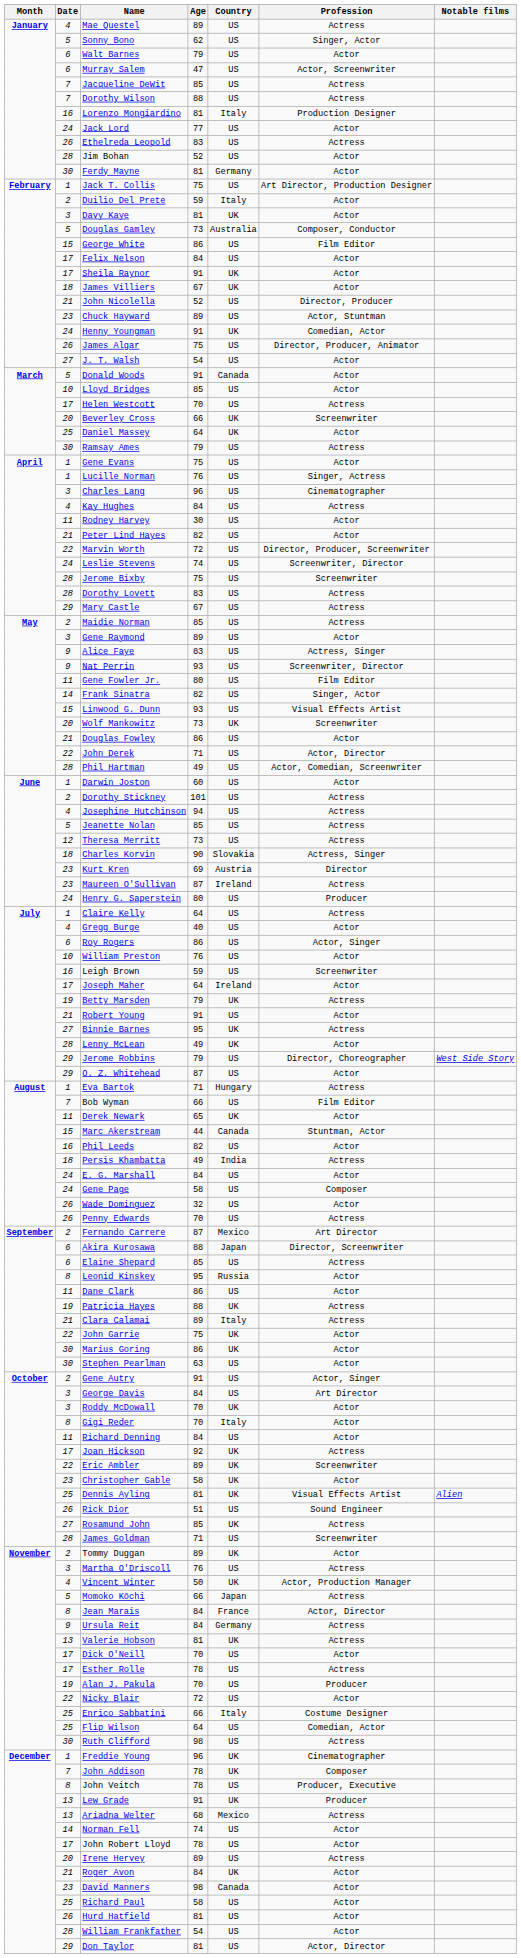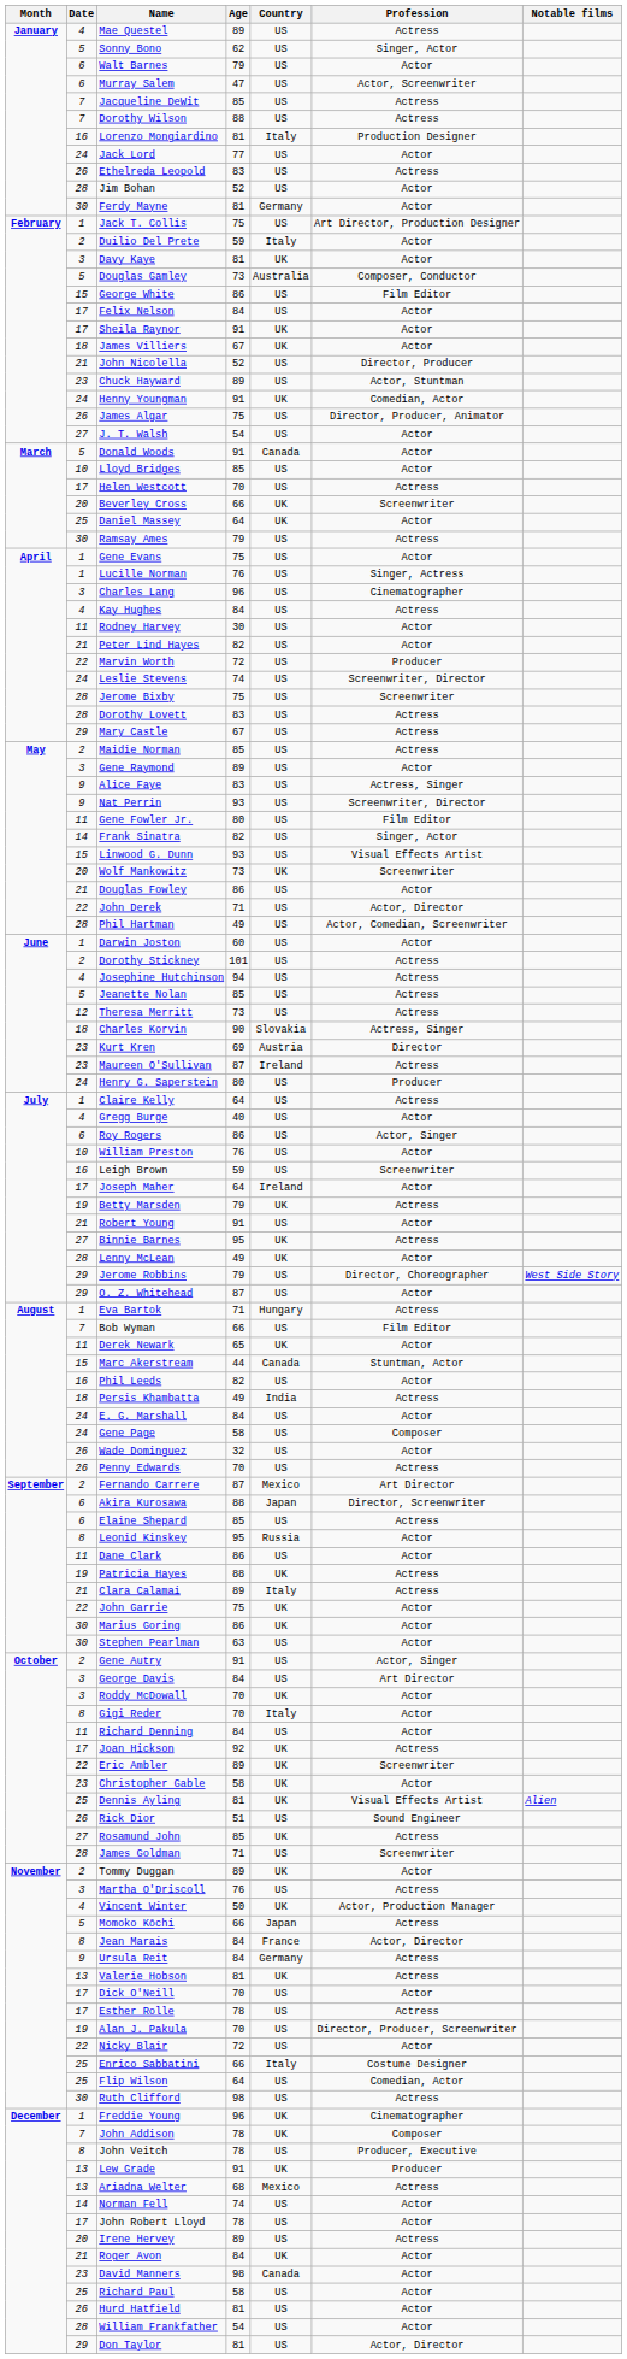Marvin Worth | Profession: Director, Producer, Screenwriter -> Producer
Alan J. Pakula | Profession: Producer -> Director, Producer, Screenwriter
